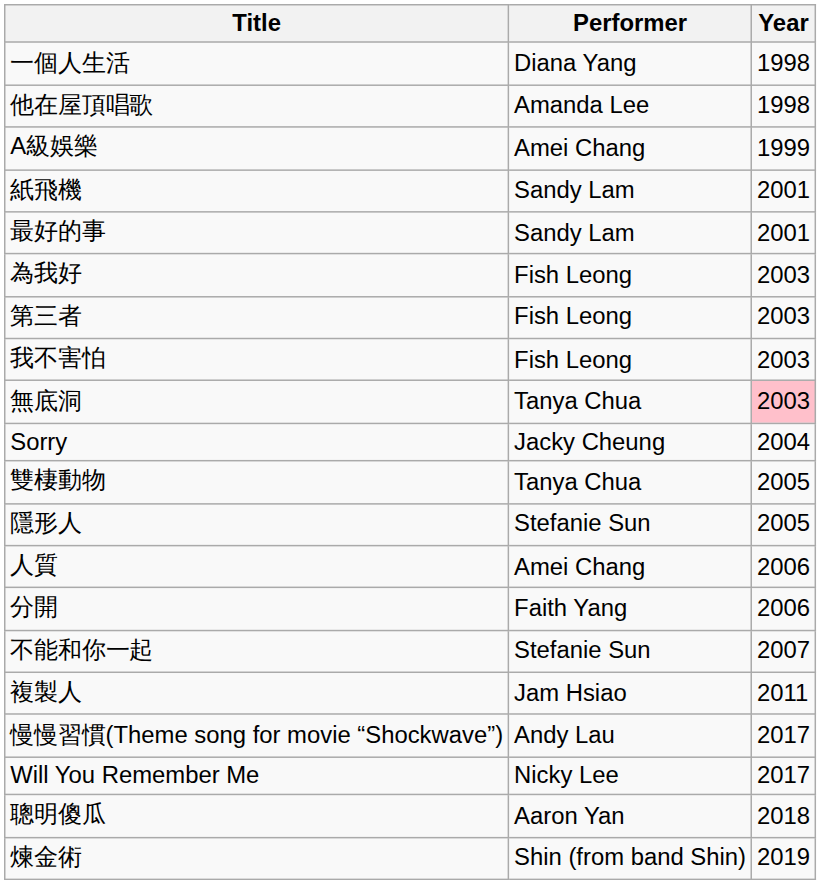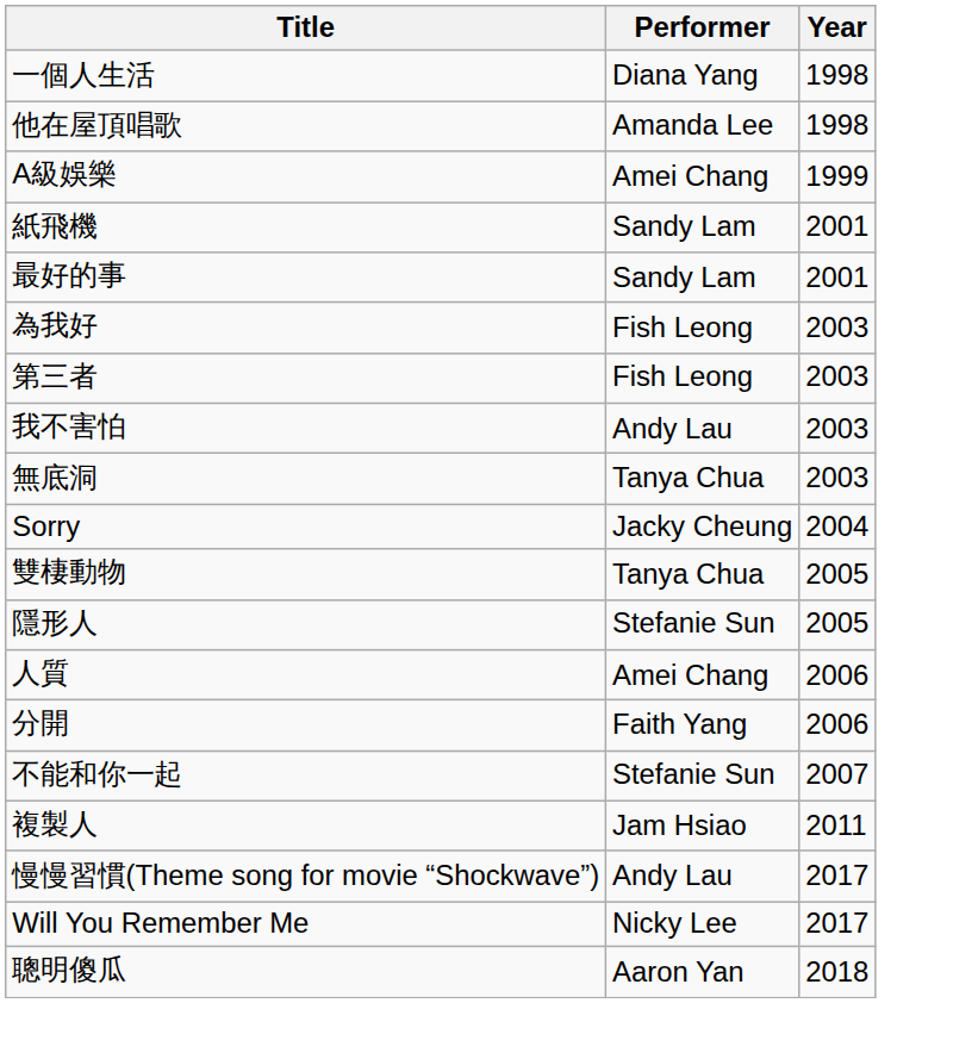我不害怕 | Performer: Fish Leong -> Andy Lau
無底洞 | Year: pink background -> no background
- row: 煉金術 | Shin (from band Shin) | 2019
